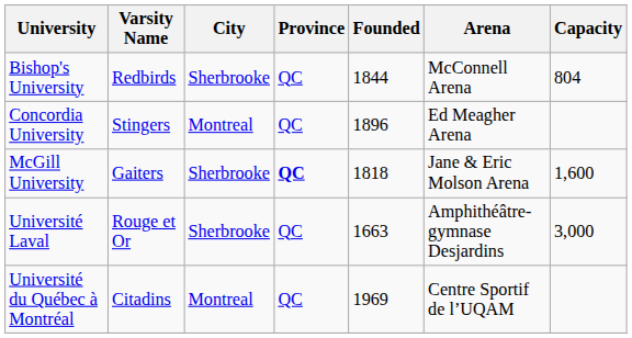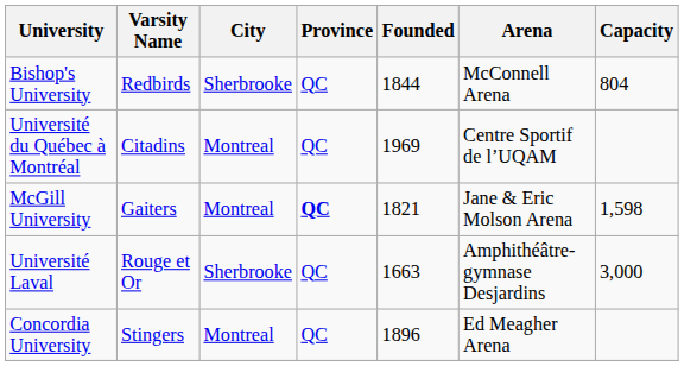rows swapped: Concordia University <-> Université du Québec à Montréal
McGill University | City: Sherbrooke -> Montreal
McGill University | Founded: 1818 -> 1821
McGill University | Capacity: 1,600 -> 1,598
